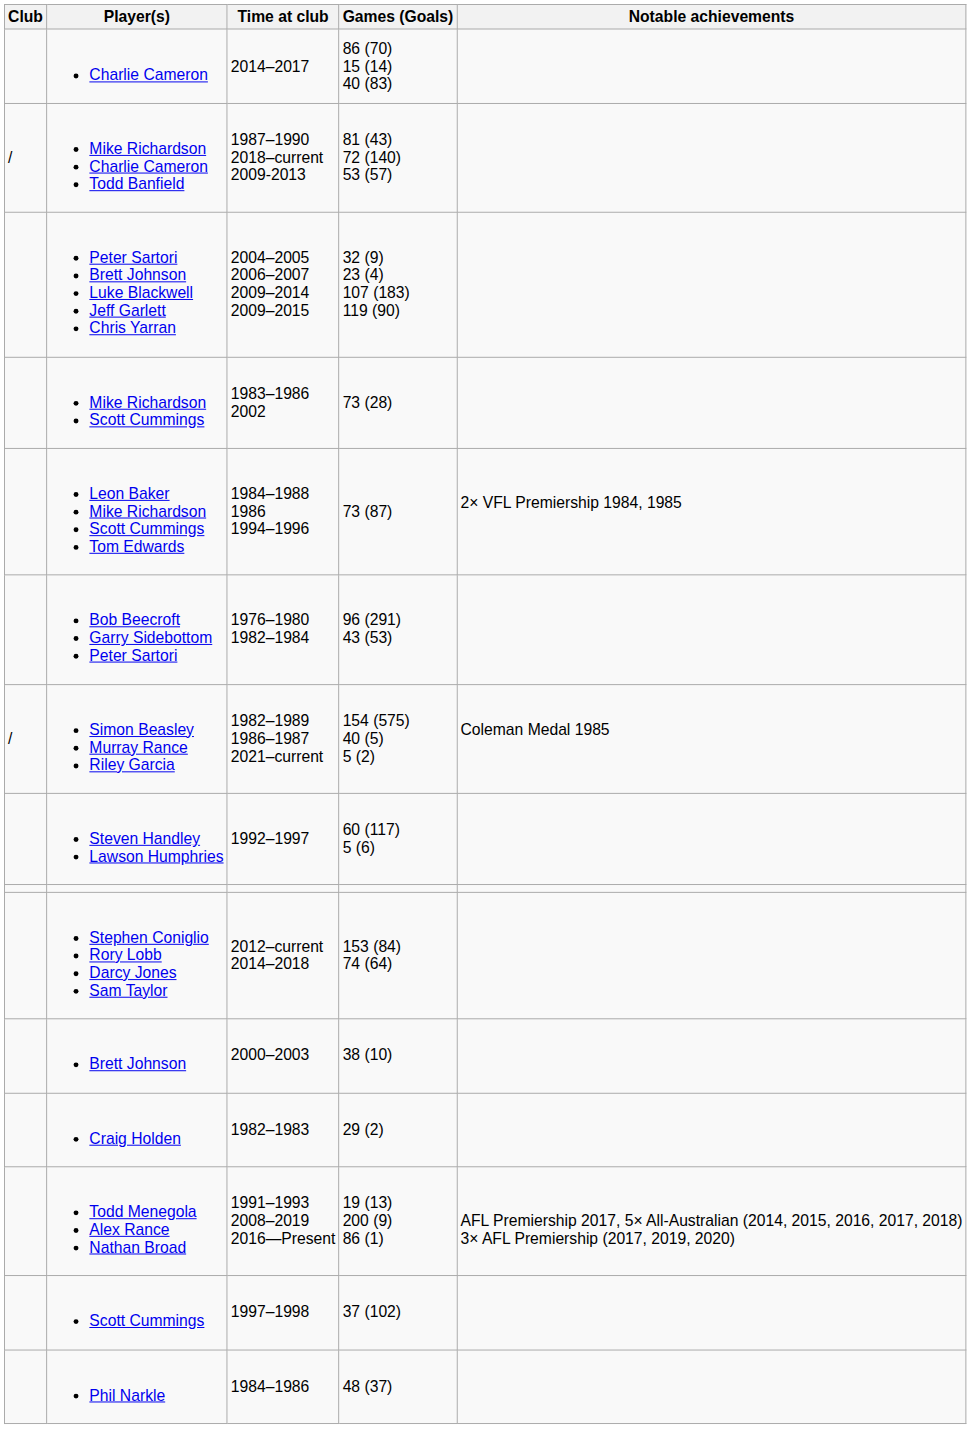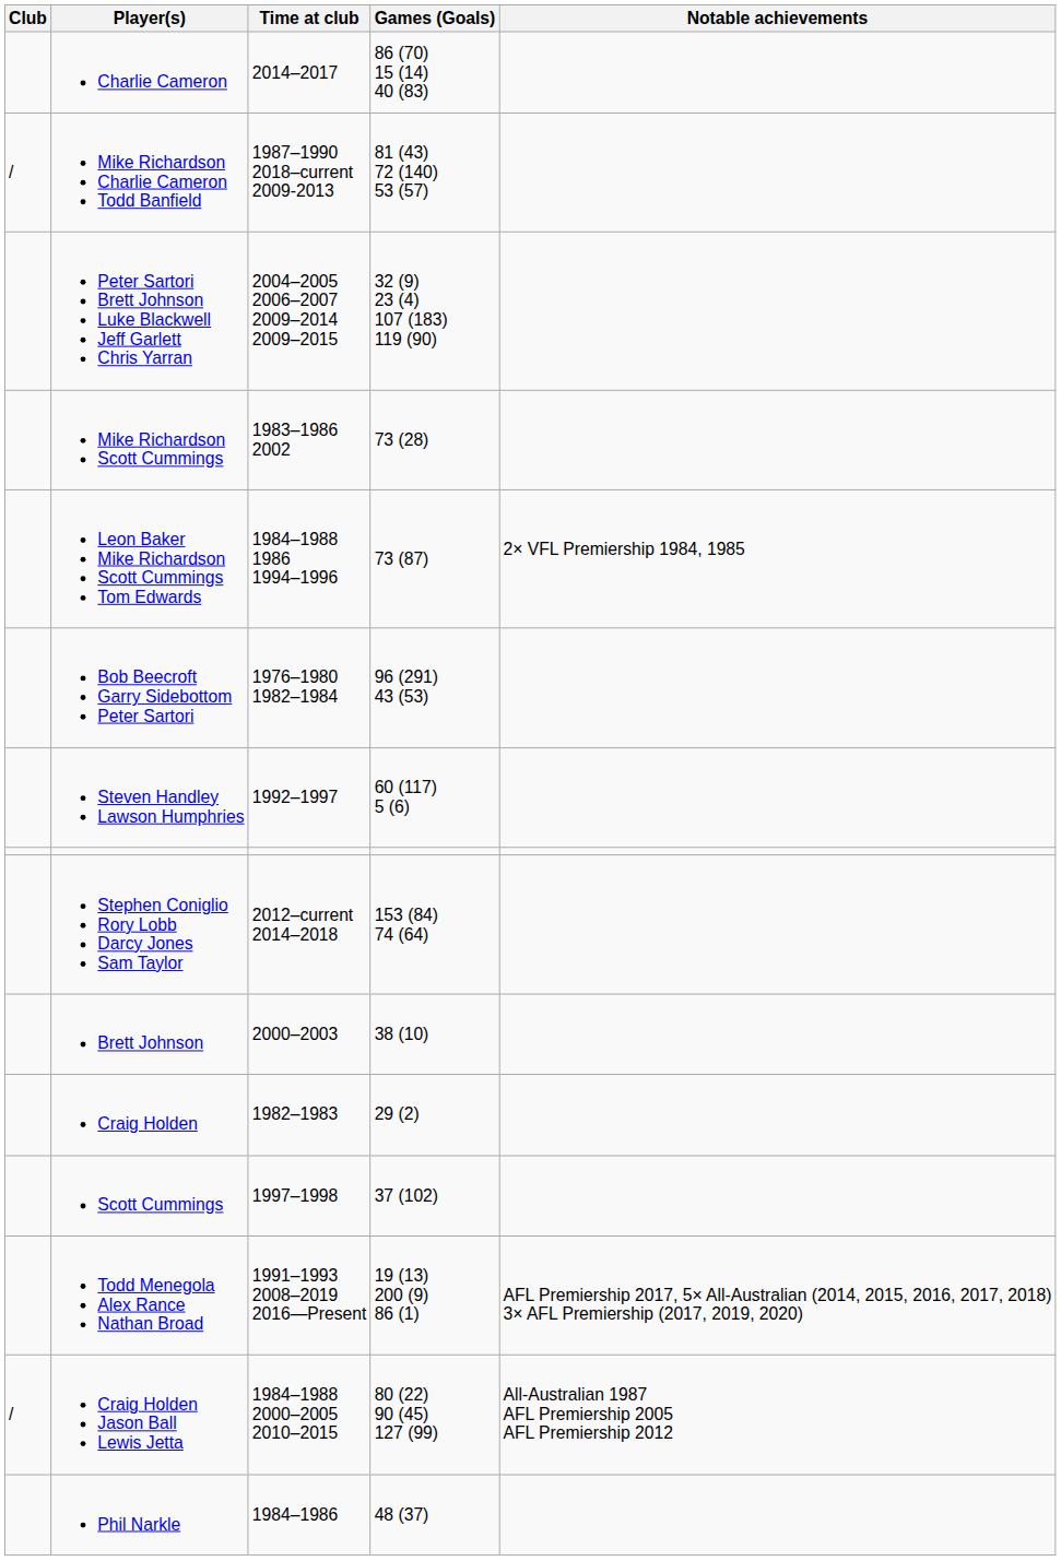- row: / | Simon Beasley Murray Rance Riley Garcia | 1982–1989 1986–1987 2021–current | 154 (575) 40 (5) 5 (2) | Coleman Medal 1985
rows swapped: Scott Cummings <-> Todd Menegola Alex Rance Nathan Broad
+ row: / | Craig Holden Jason Ball Lewis Jetta | 1984–1988 2000–2005 2010–2015 | 80 (22) 90 (45) 127 (99) | All-Australian 1987 AFL Premiership 2005 AFL Premiership 2012
